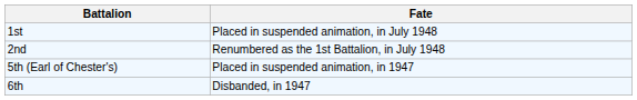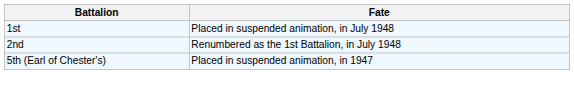- row: 6th | Disbanded, in 1947
